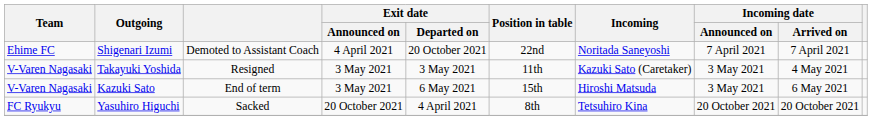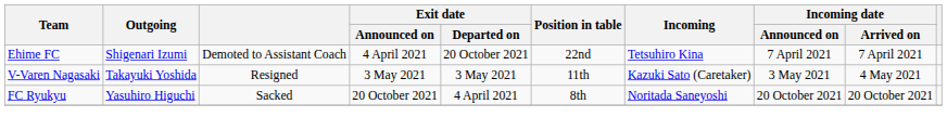Shigenari Izumi | Incoming: Noritada Saneyoshi -> Tetsuhiro Kina
- row: V-Varen Nagasaki | Kazuki Sato | End of term | 3 May 2021 | 6 May 2021 | 15th | Hiroshi Matsuda | 3 May 2021 | 6 May 2021
Yasuhiro Higuchi | Incoming: Tetsuhiro Kina -> Noritada Saneyoshi
